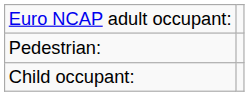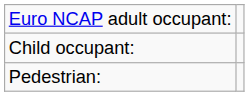rows swapped: Child occupant: <-> Pedestrian:
